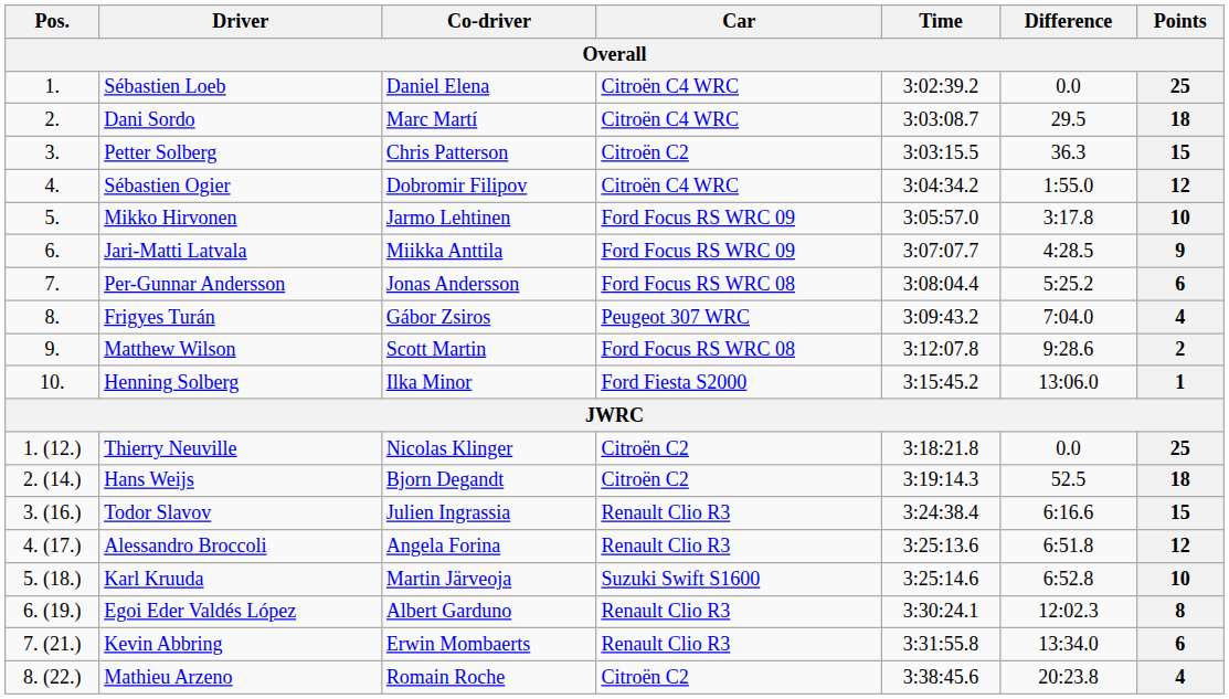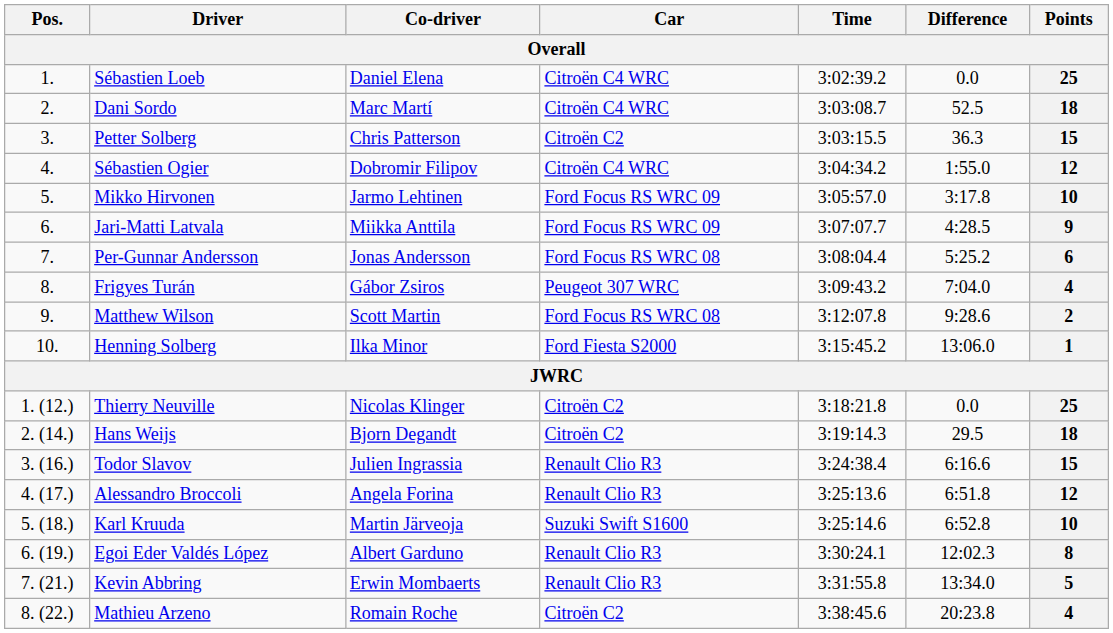Dani Sordo | Difference: 29.5 -> 52.5
Hans Weijs | Difference: 52.5 -> 29.5
Kevin Abbring | Points: 6 -> 5
